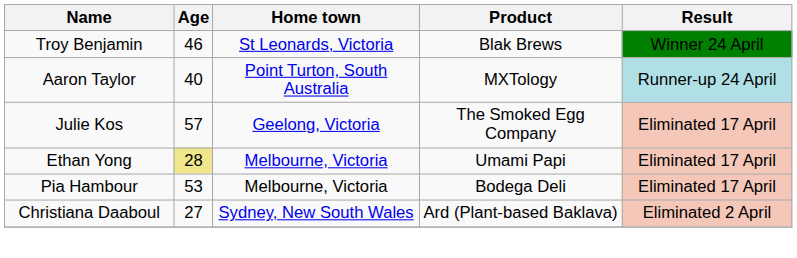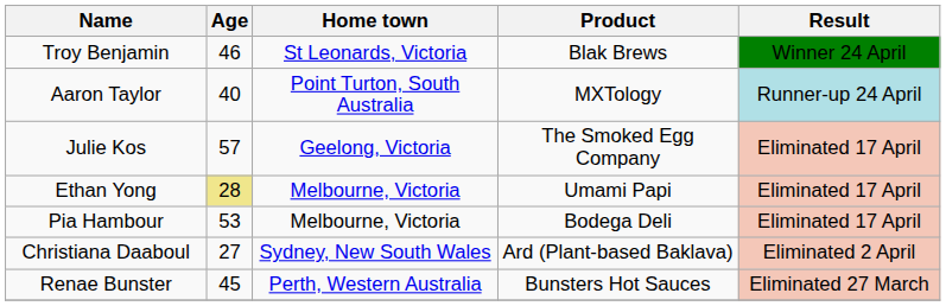+ row: Renae Bunster | 45 | Perth, Western Australia | Bunsters Hot Sauces | Eliminated 27 March
